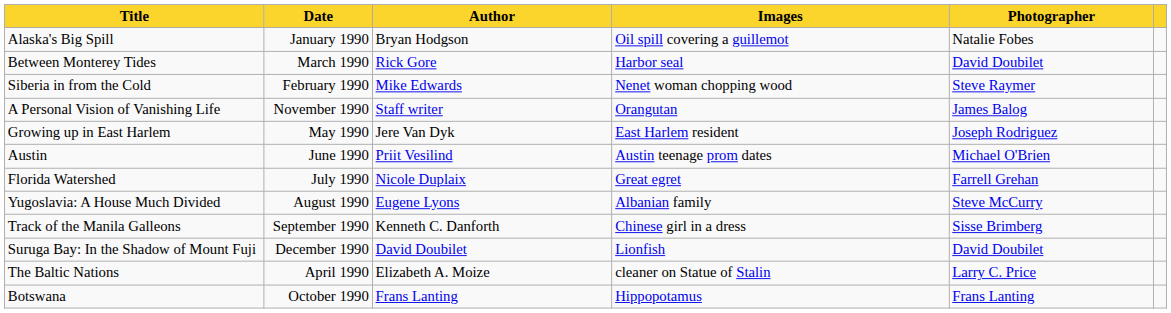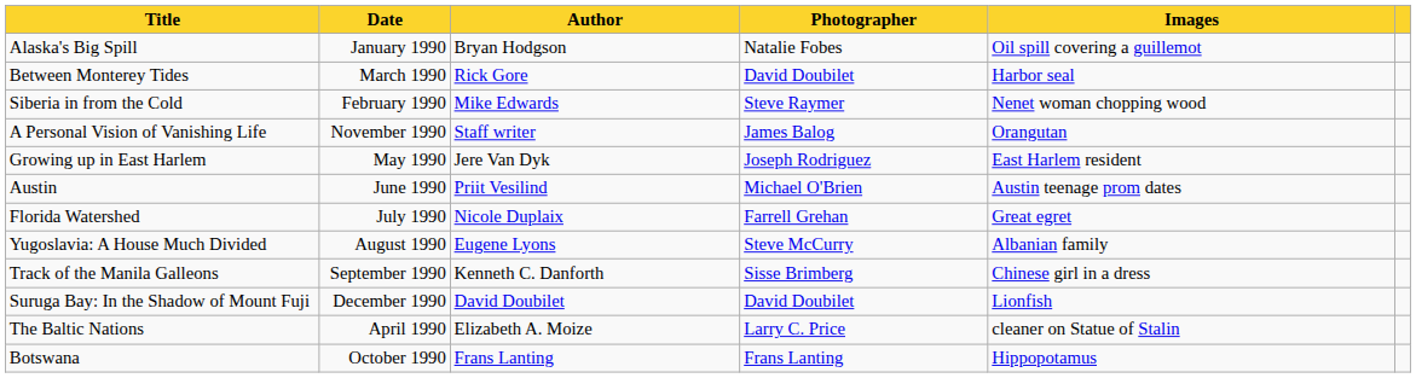columns swapped: Photographer <-> Images
